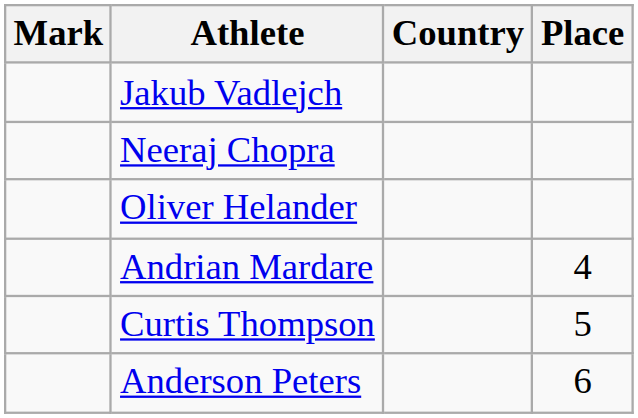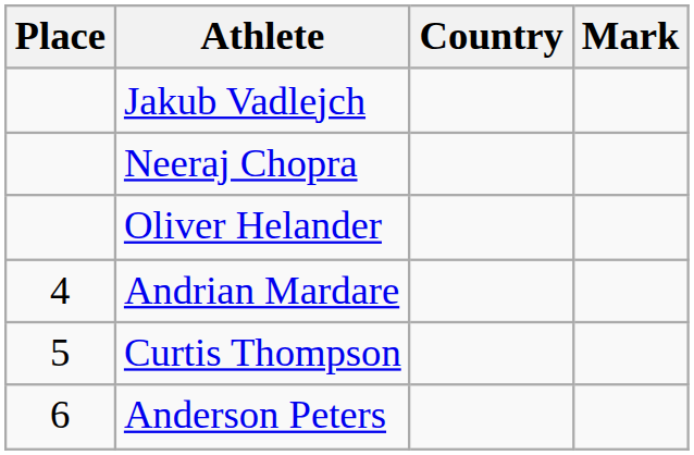columns swapped: Place <-> Mark
